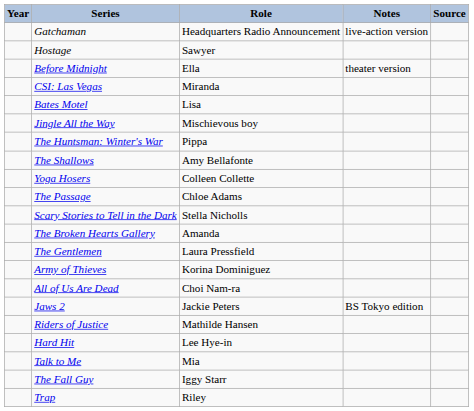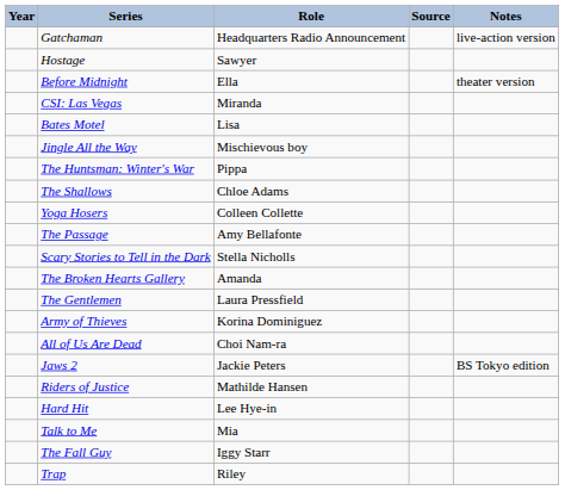columns swapped: Notes <-> Source
The Shallows | Role: Amy Bellafonte -> Chloe Adams
The Passage | Role: Chloe Adams -> Amy Bellafonte
